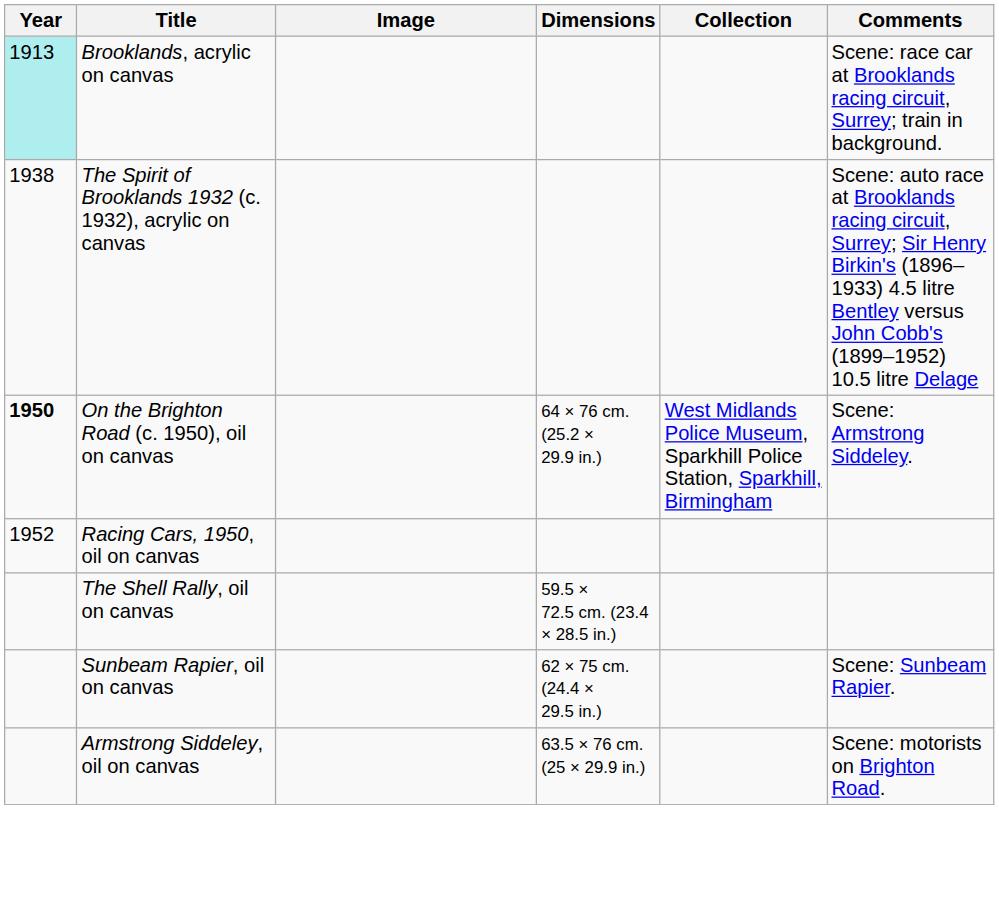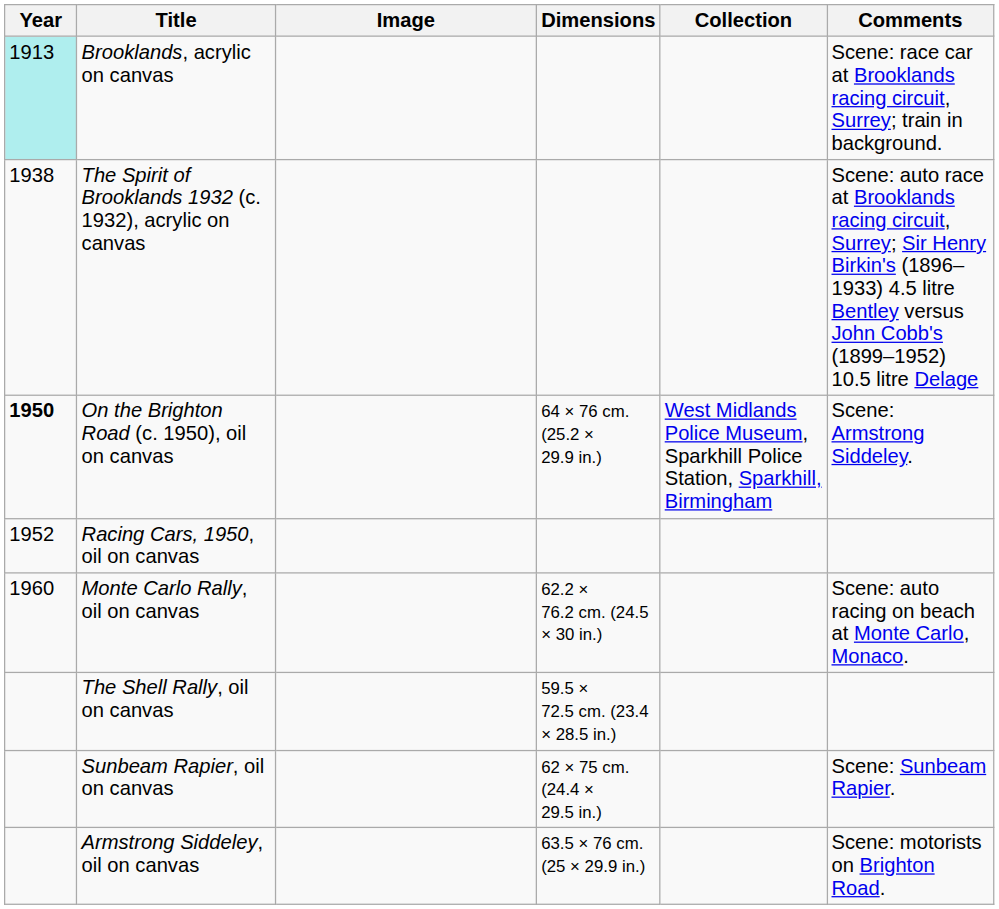+ row: 1960 | Monte Carlo Rally, oil on canvas | 62.2 × 76.2 cm. (24.5 × 30 in.) | Scene: auto racing on beach at Monte Carlo, Monaco.
